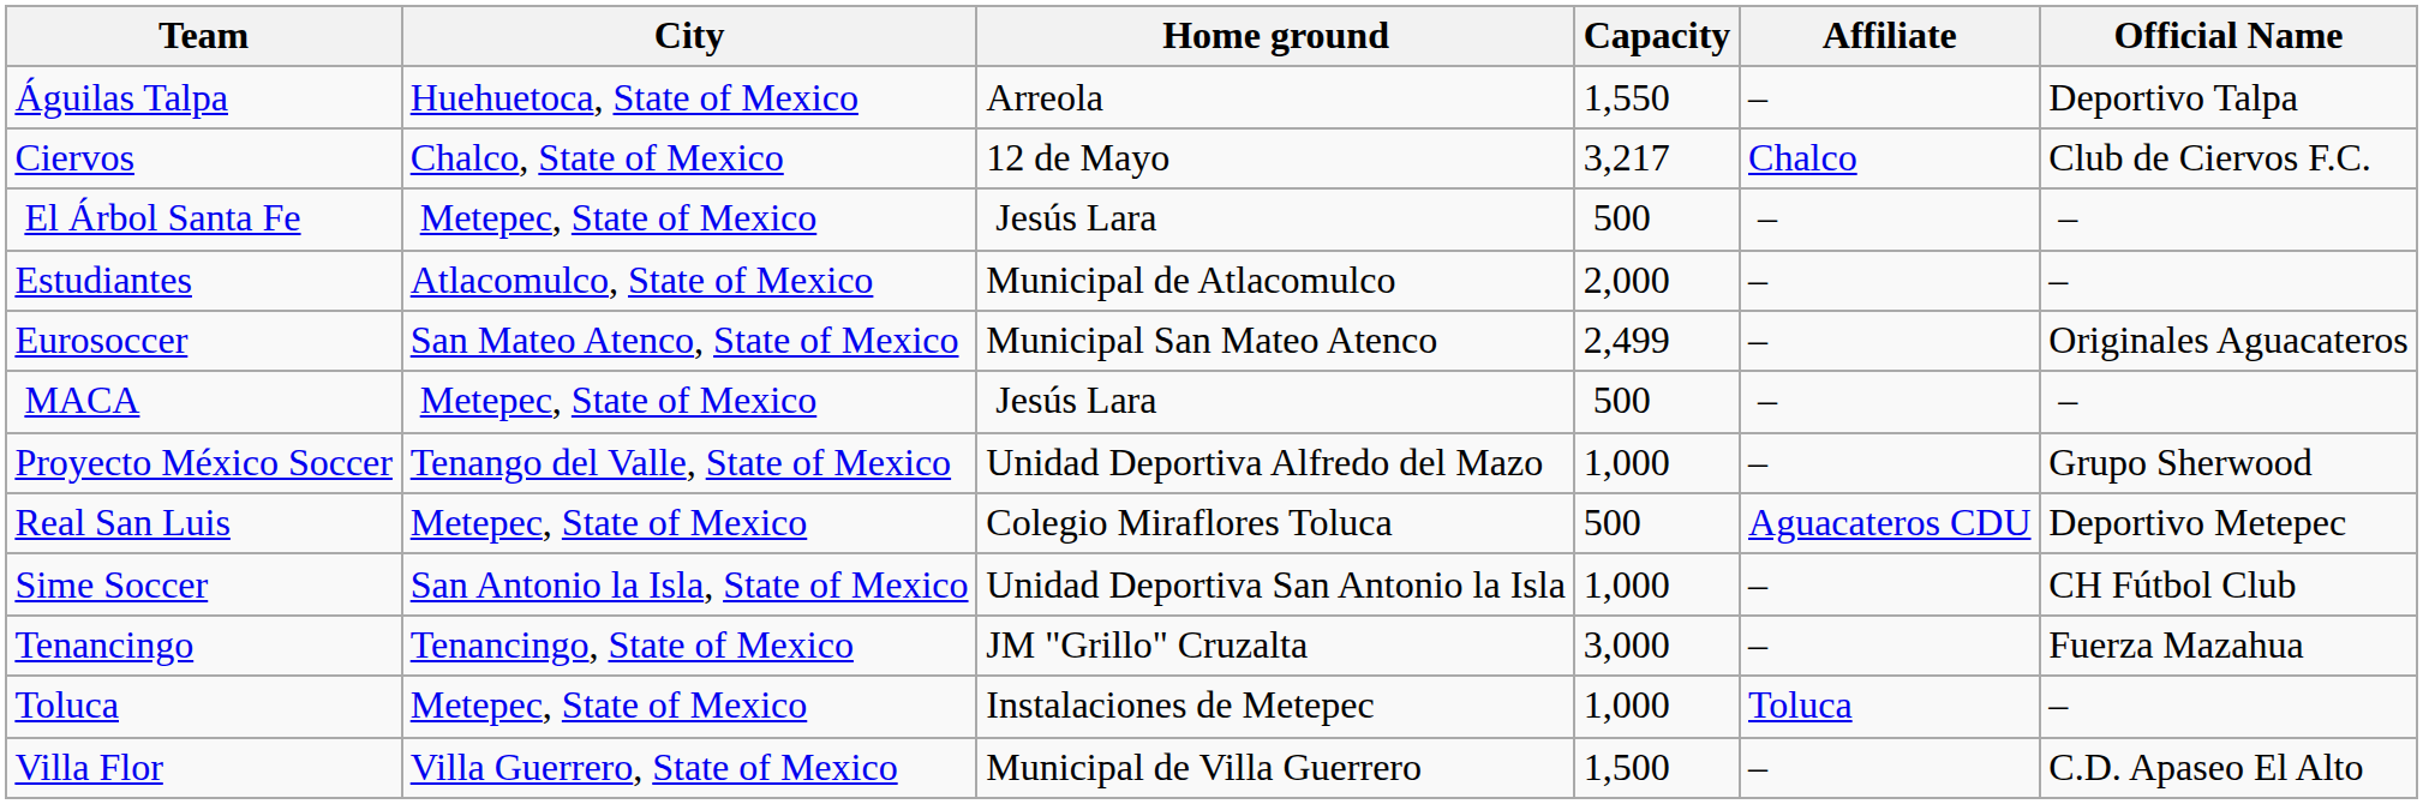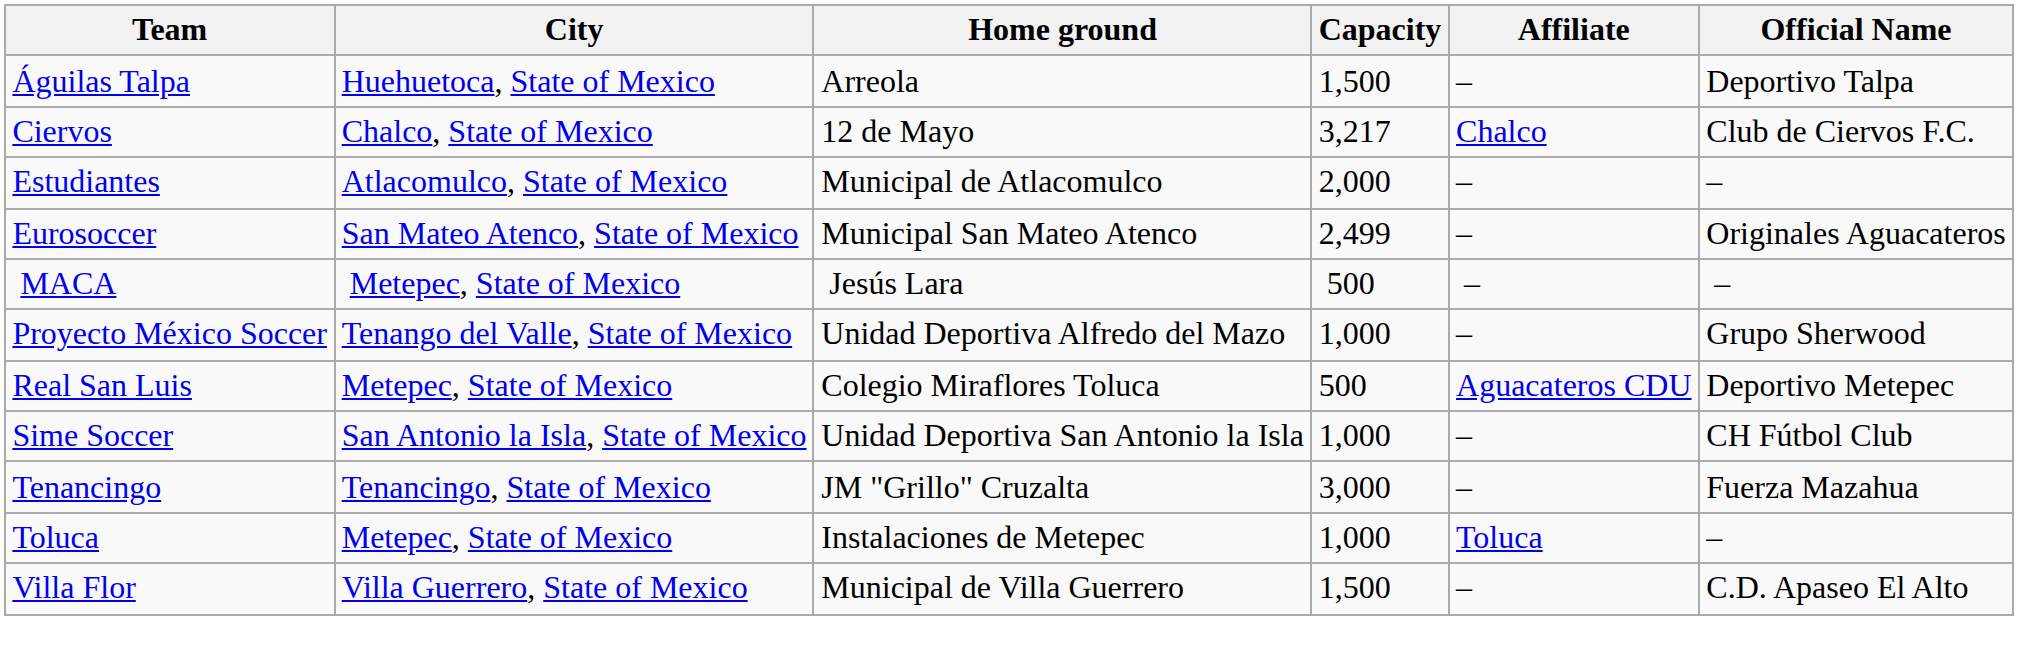Águilas Talpa | Capacity: 1,550 -> 1,500
- row: El Árbol Santa Fe | Metepec, State of Mexico | Jesús Lara | 500 | – | –
